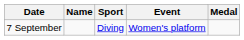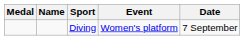columns swapped: Medal <-> Date
